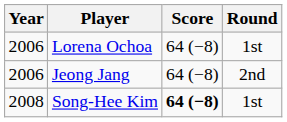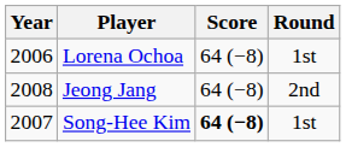Jeong Jang | Year: 2006 -> 2008
Song-Hee Kim | Year: 2008 -> 2007
